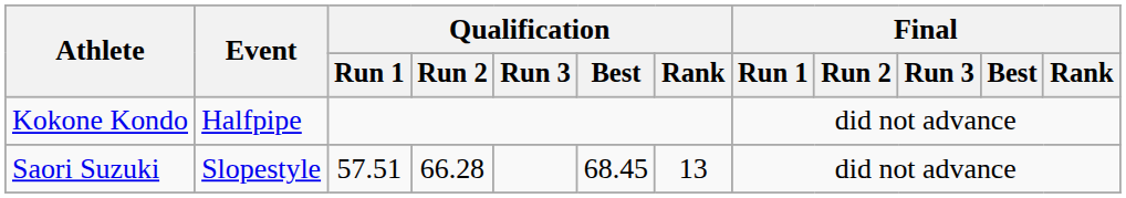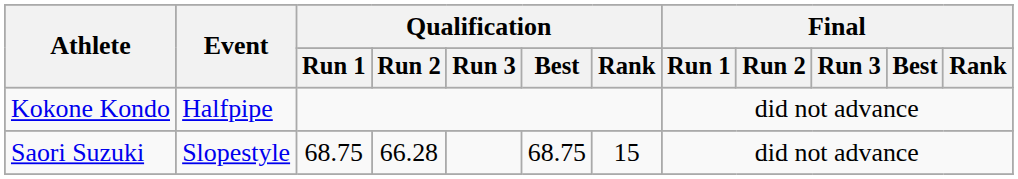Saori Suzuki | Qualification / Run 1: 57.51 -> 68.75
Saori Suzuki | Qualification / Best: 68.45 -> 68.75
Saori Suzuki | Qualification / Rank: 13 -> 15
